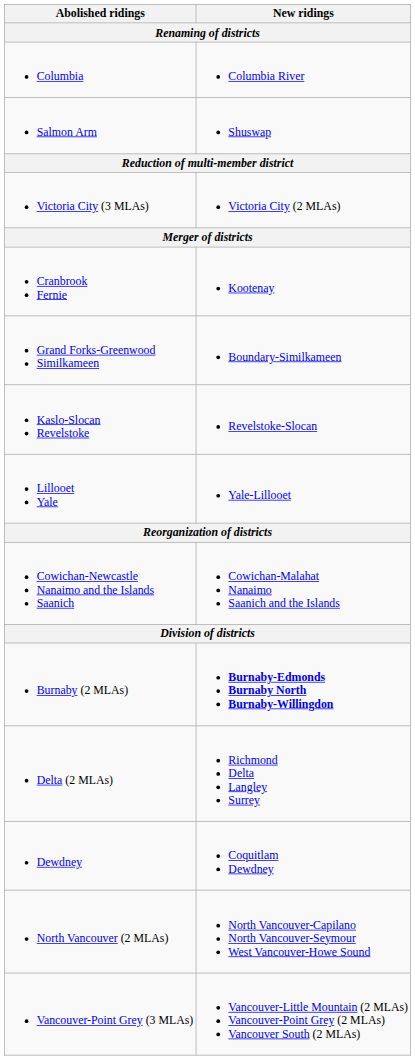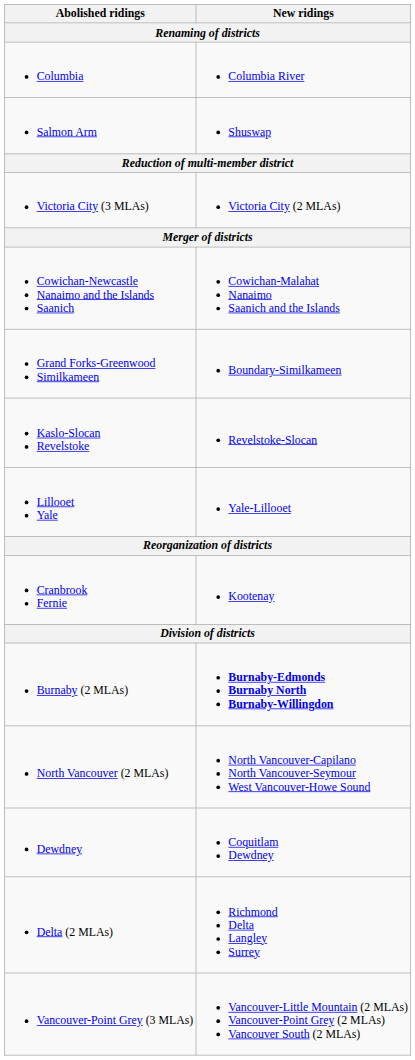rows swapped: Cranbrook Fernie <-> Cowichan-Newcastle Nanaimo and the Islands Saanich
rows swapped: Delta (2 MLAs) <-> North Vancouver (2 MLAs)
